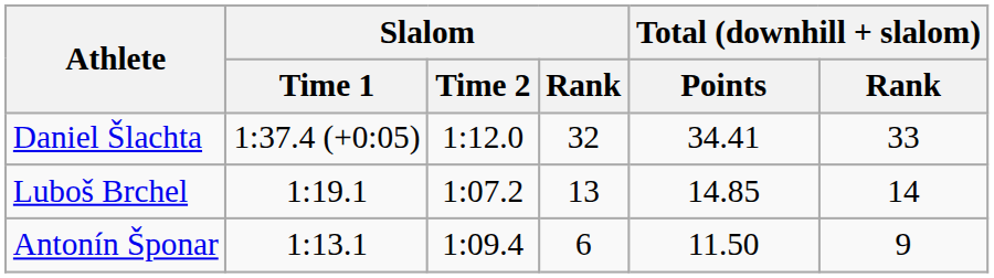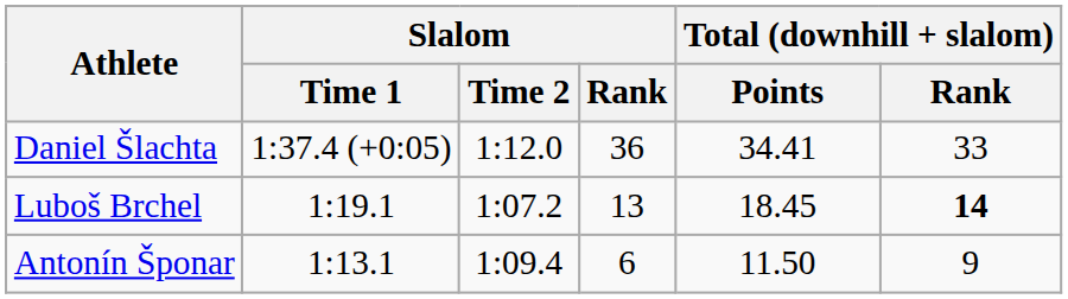Daniel Šlachta | Slalom / Rank: 32 -> 36
Luboš Brchel | Total (downhill + slalom) / Points: 14.85 -> 18.45
Luboš Brchel | Total (downhill + slalom) / Rank: normal -> bold
